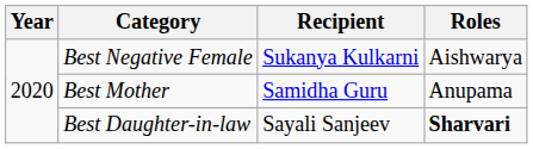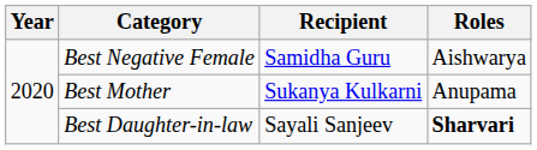Best Negative Female | Recipient: Sukanya Kulkarni -> Samidha Guru
Best Mother | Recipient: Samidha Guru -> Sukanya Kulkarni
